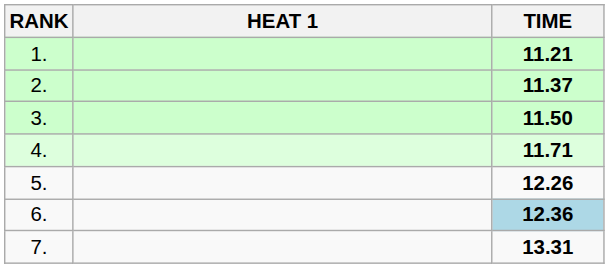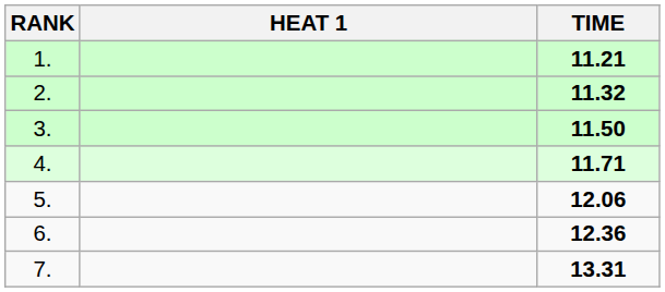2. | TIME: 11.37 -> 11.32
5. | TIME: 12.26 -> 12.06
6. | TIME: lightblue background -> no background
